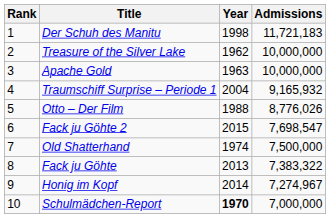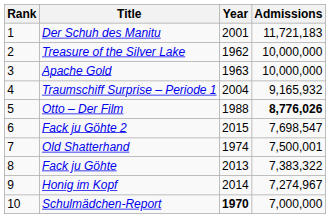Der Schuh des Manitu | Year: 1998 -> 2001
Otto – Der Film | Admissions: normal -> bold
Old Shatterhand | Admissions: 7,500,000 -> 7,500,001
